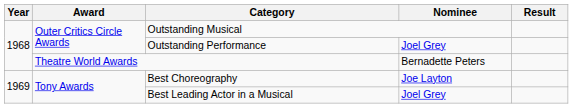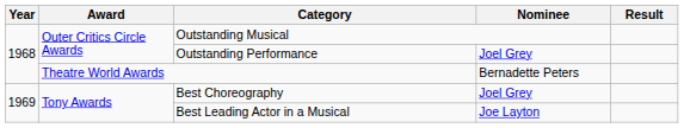Best Choreography | Nominee: Joe Layton -> Joel Grey
Best Leading Actor in a Musical | Nominee: Joel Grey -> Joe Layton
